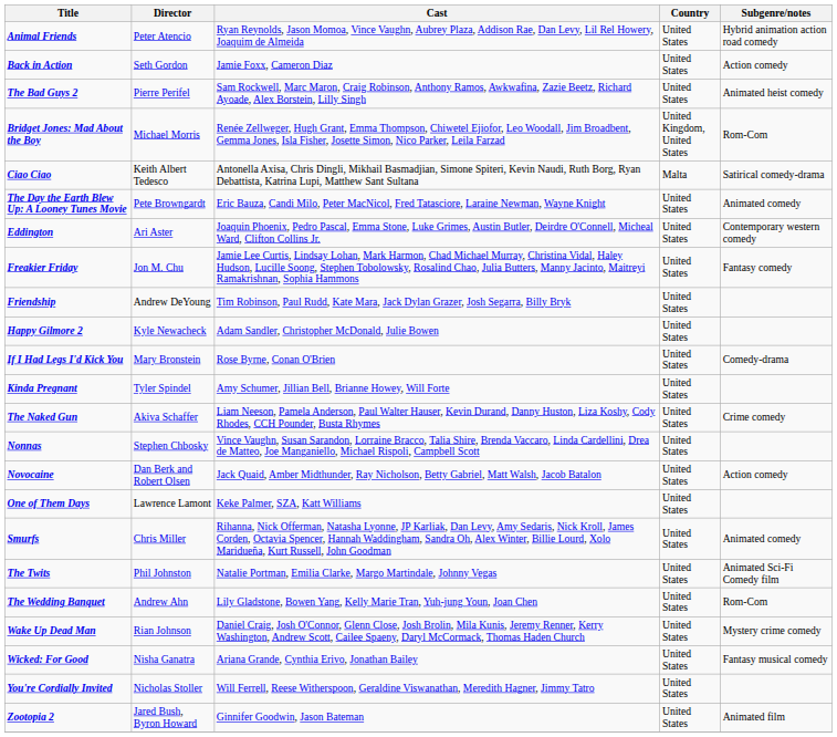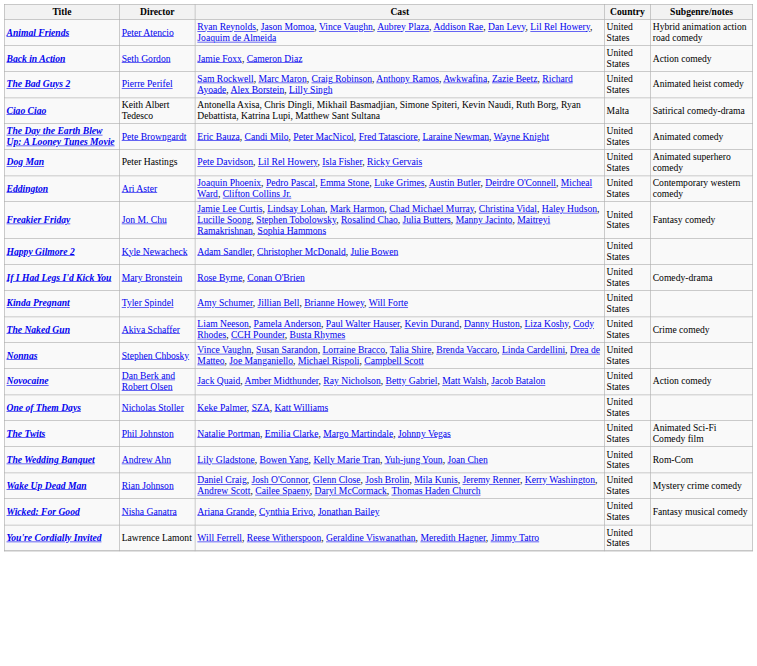- row: Bridget Jones: Mad About the Boy | Michael Morris | Renée Zellweger, Hugh Grant, Emma Thompson, Chiwetel Ejiofor, Leo Woodall, Jim Broadbent, Gemma Jones, Isla Fisher, Josette Simon, Nico Parker, Leila Farzad | United Kingdom, United States | Rom-Com
+ row: Dog Man | Peter Hastings | Pete Davidson, Lil Rel Howery, Isla Fisher, Ricky Gervais | United States | Animated superhero comedy
- row: Friendship | Andrew DeYoung | Tim Robinson, Paul Rudd, Kate Mara, Jack Dylan Grazer, Josh Segarra, Billy Bryk | United States
One of Them Days | Director: Lawrence Lamont -> Nicholas Stoller
- row: Smurfs | Chris Miller | Rihanna, Nick Offerman, Natasha Lyonne, JP Karliak, Dan Levy, Amy Sedaris, Nick Kroll, James Corden, Octavia Spencer, Hannah Waddingham, Sandra Oh, Alex Winter, Billie Lourd, Xolo Maridueña, Kurt Russell, John Goodman | United States | Animated comedy
You're Cordially Invited | Director: Nicholas Stoller -> Lawrence Lamont
- row: Zootopia 2 | Jared Bush, Byron Howard | Ginnifer Goodwin, Jason Bateman | United States | Animated film
